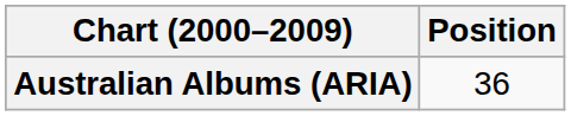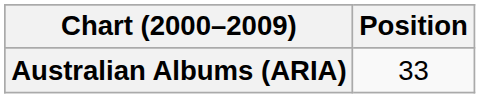Australian Albums (ARIA) | Position: 36 -> 33
